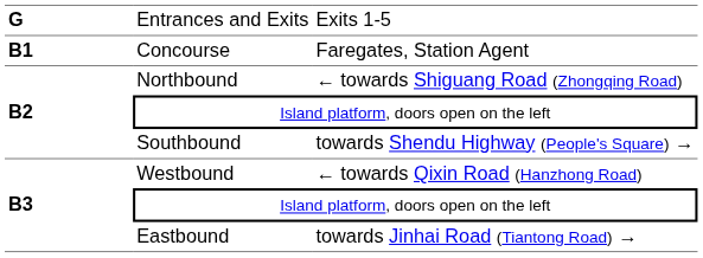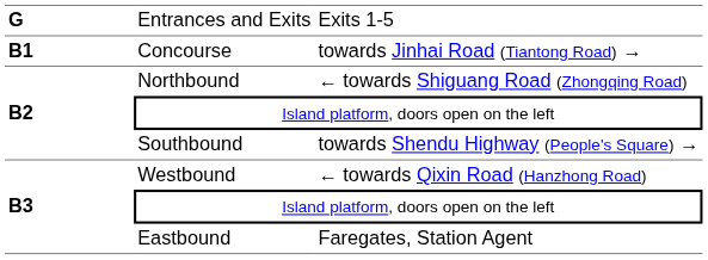Concourse | column 3: Faregates, Station Agent -> towards Jinhai Road (Tiantong Road) →
Eastbound | column 3: towards Jinhai Road (Tiantong Road) → -> Faregates, Station Agent
